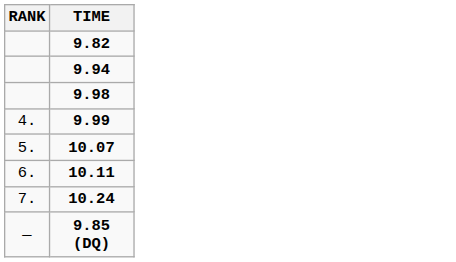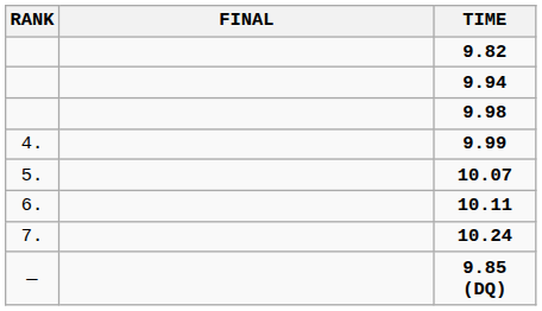+ column: FINAL
